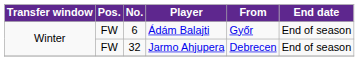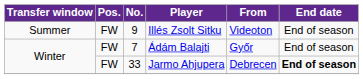+ row: Summer | FW | 9 | Illés Zsolt Sitku | Videoton | End of season
Ádám Balajti | No.: 6 -> 7
Jarmo Ahjupera | No.: 32 -> 33
Jarmo Ahjupera | End date: normal -> bold
